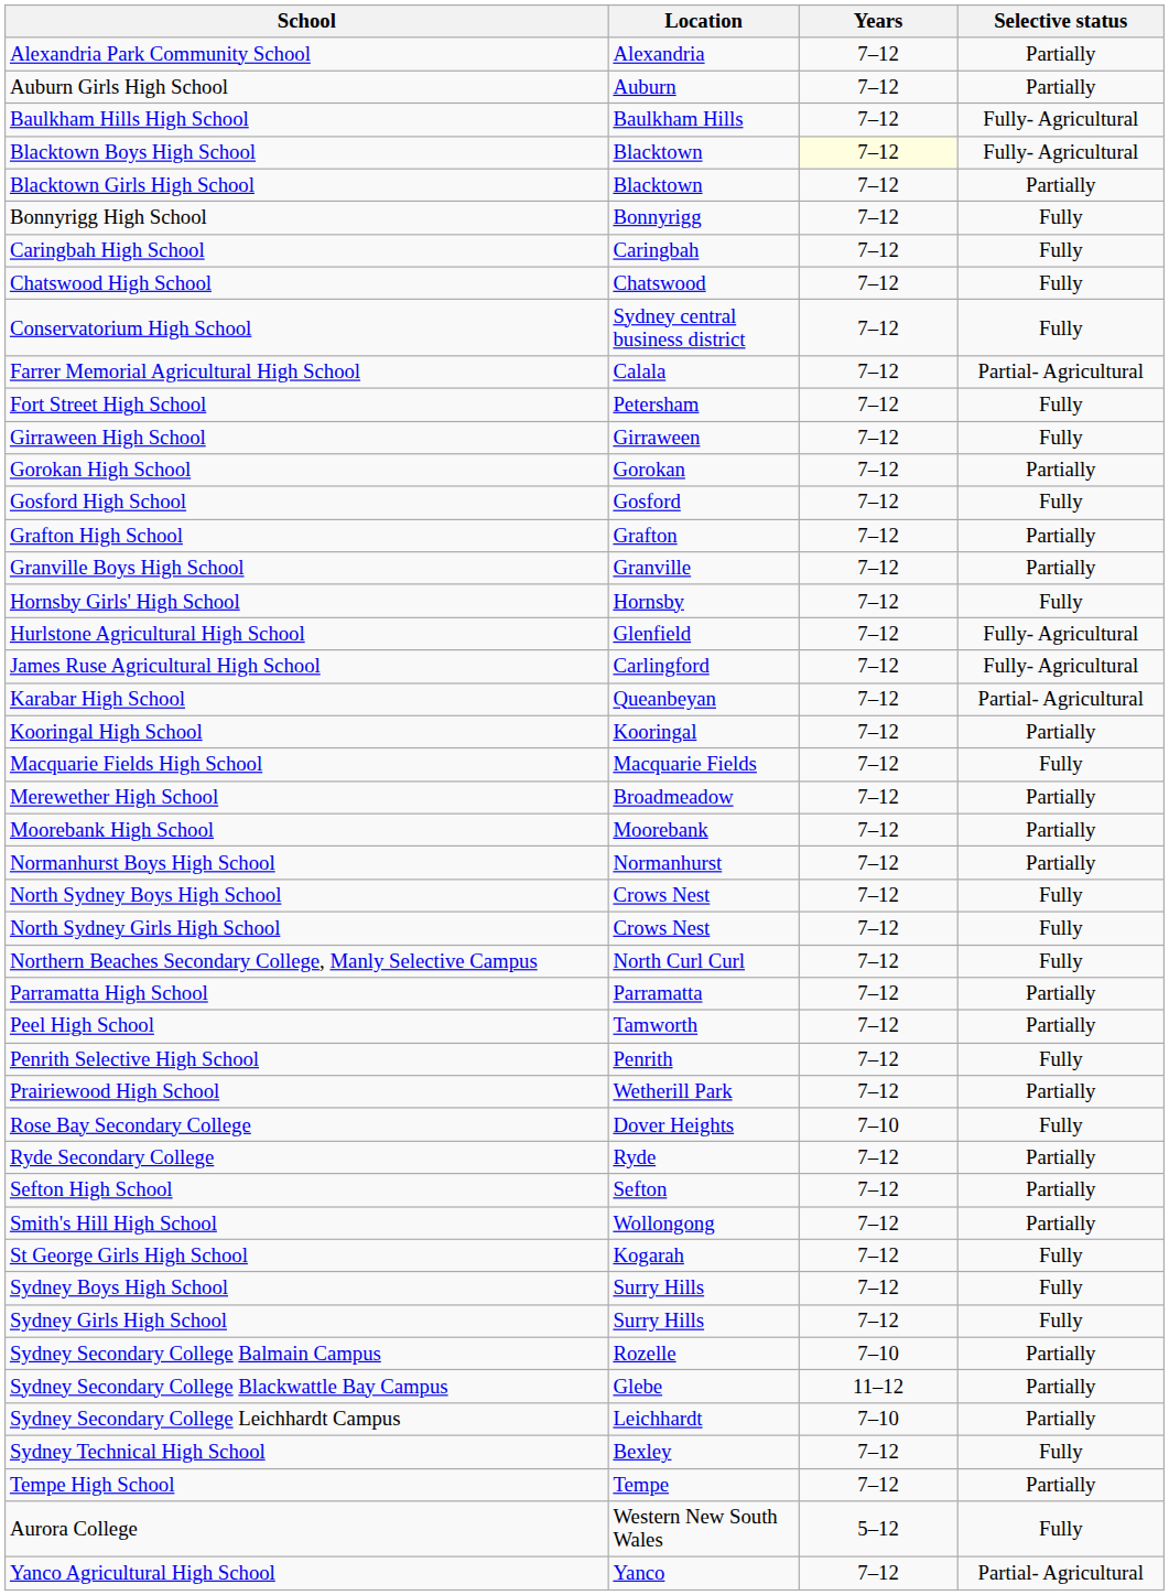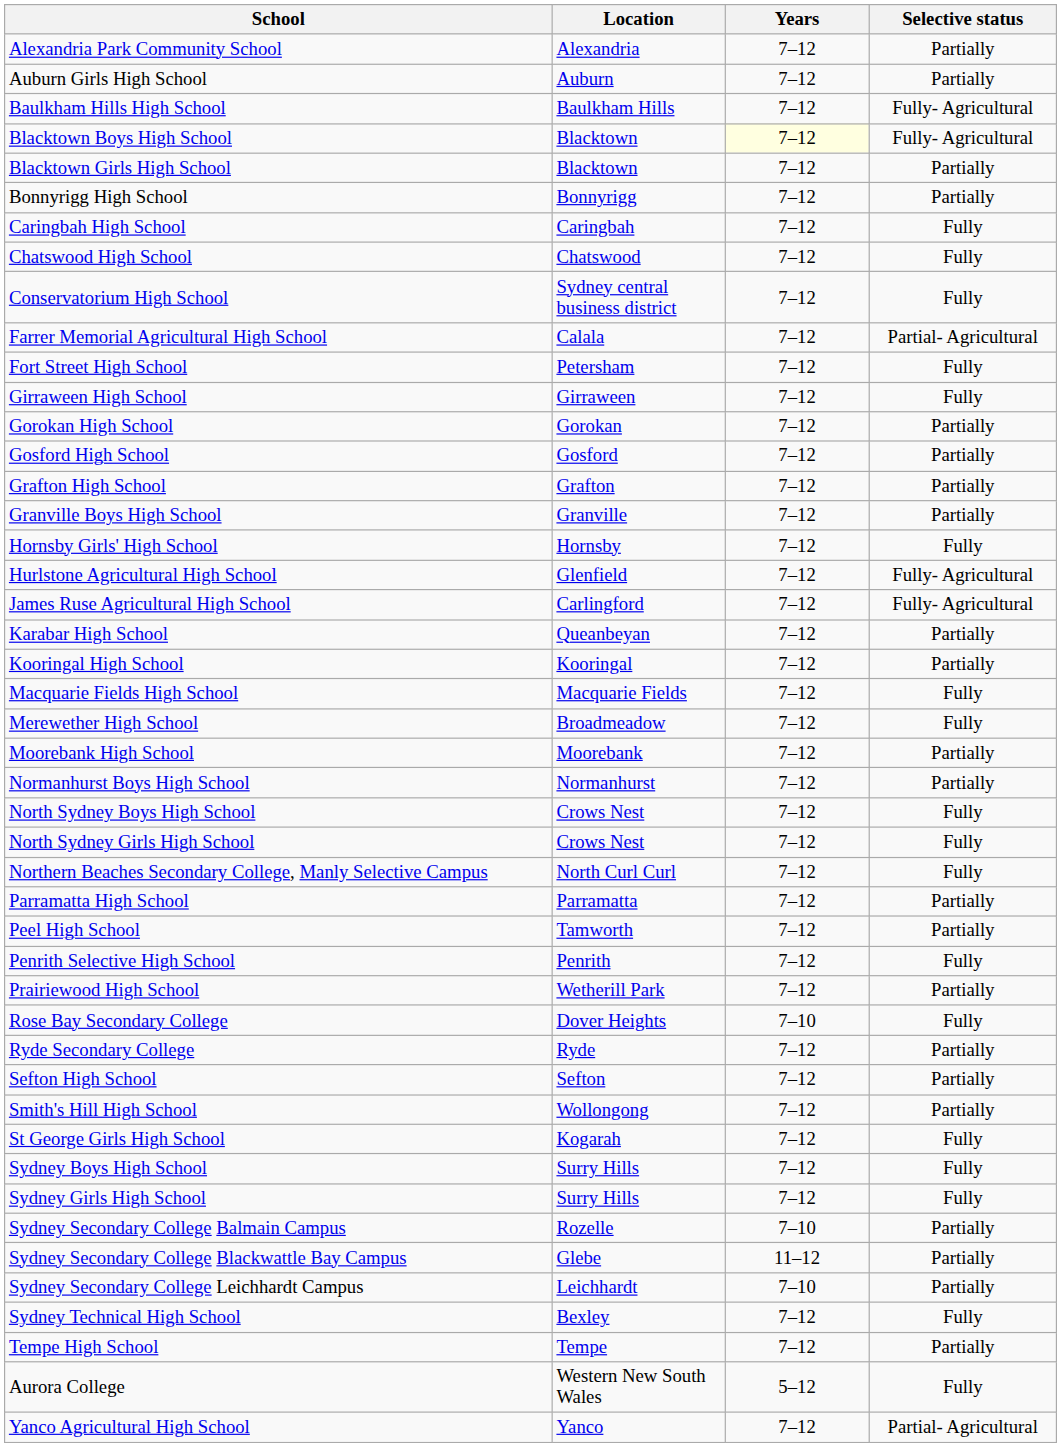Bonnyrigg High School | Selective status: Fully -> Partially
Gosford High School | Selective status: Fully -> Partially
Karabar High School | Selective status: Partial- Agricultural -> Partially
Merewether High School | Selective status: Partially -> Fully
